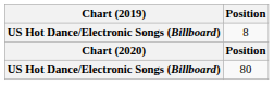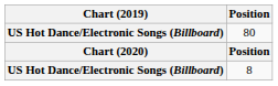rows swapped: 8 <-> 80
